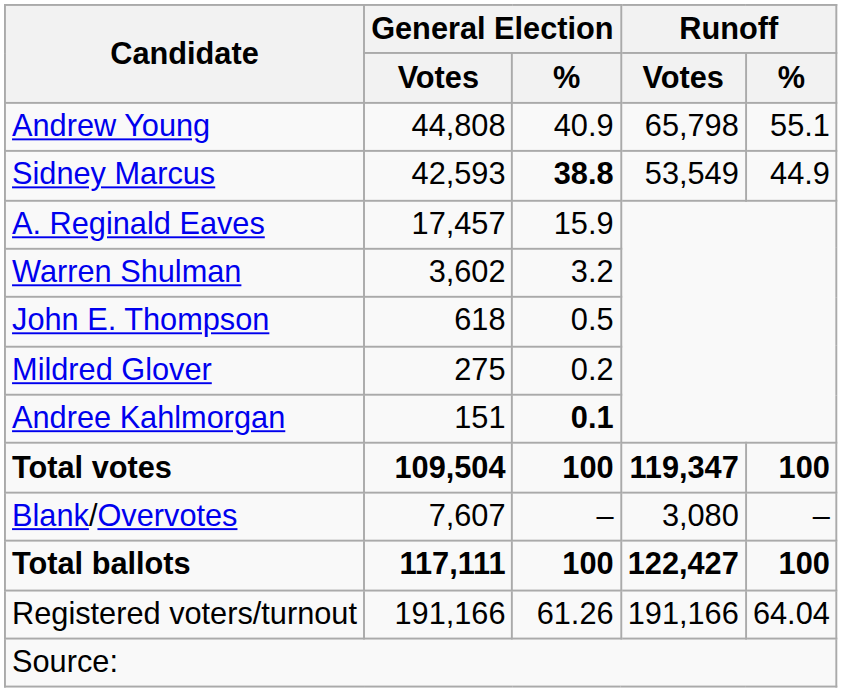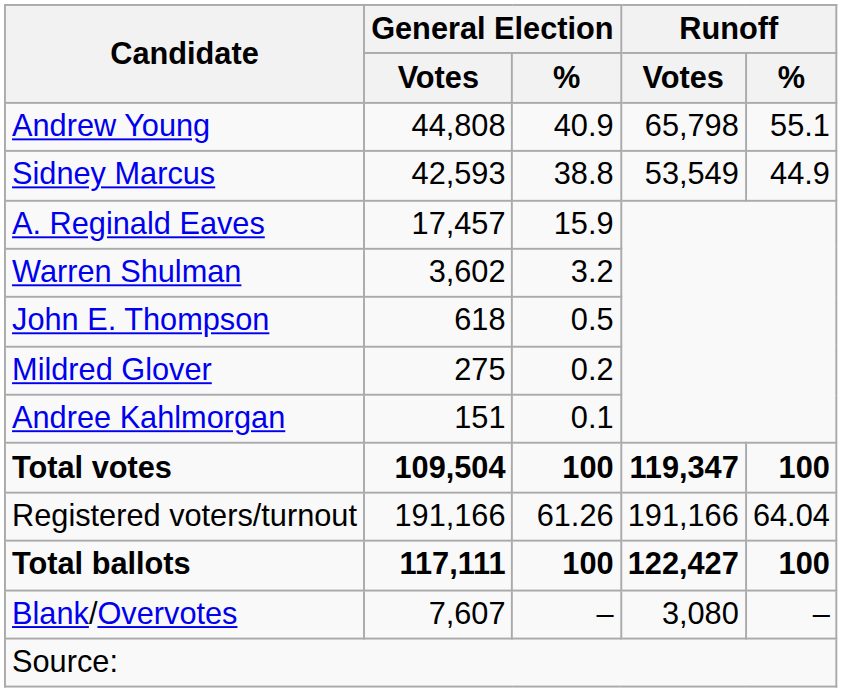Sidney Marcus | General Election / %: bold -> normal
Andree Kahlmorgan | General Election / %: bold -> normal
rows swapped: Blank/Overvotes <-> Registered voters/turnout
